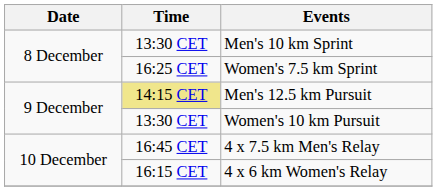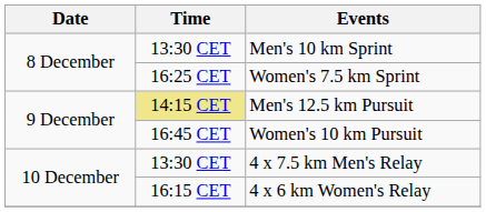Women's 10 km Pursuit | Time: 13:30 CET -> 16:45 CET
4 x 7.5 km Men's Relay | Time: 16:45 CET -> 13:30 CET
